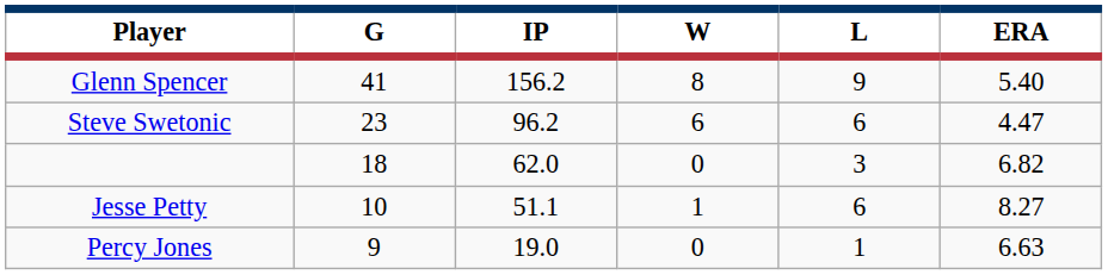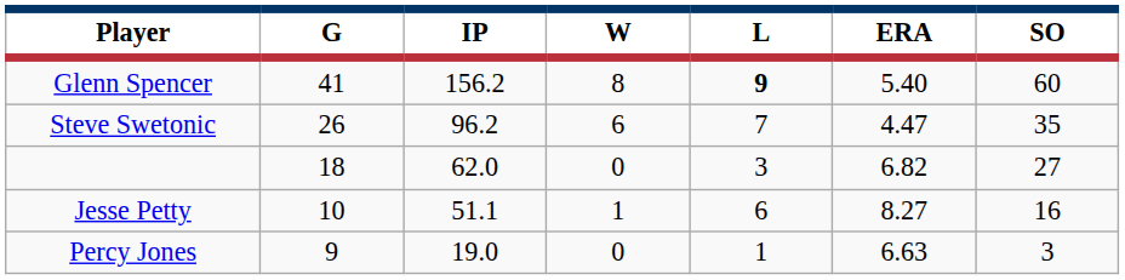+ column: SO | 60 | 35 | 27 | 16 | 3
Glenn Spencer | L: normal -> bold
Steve Swetonic | G: 23 -> 26
Steve Swetonic | L: 6 -> 7
